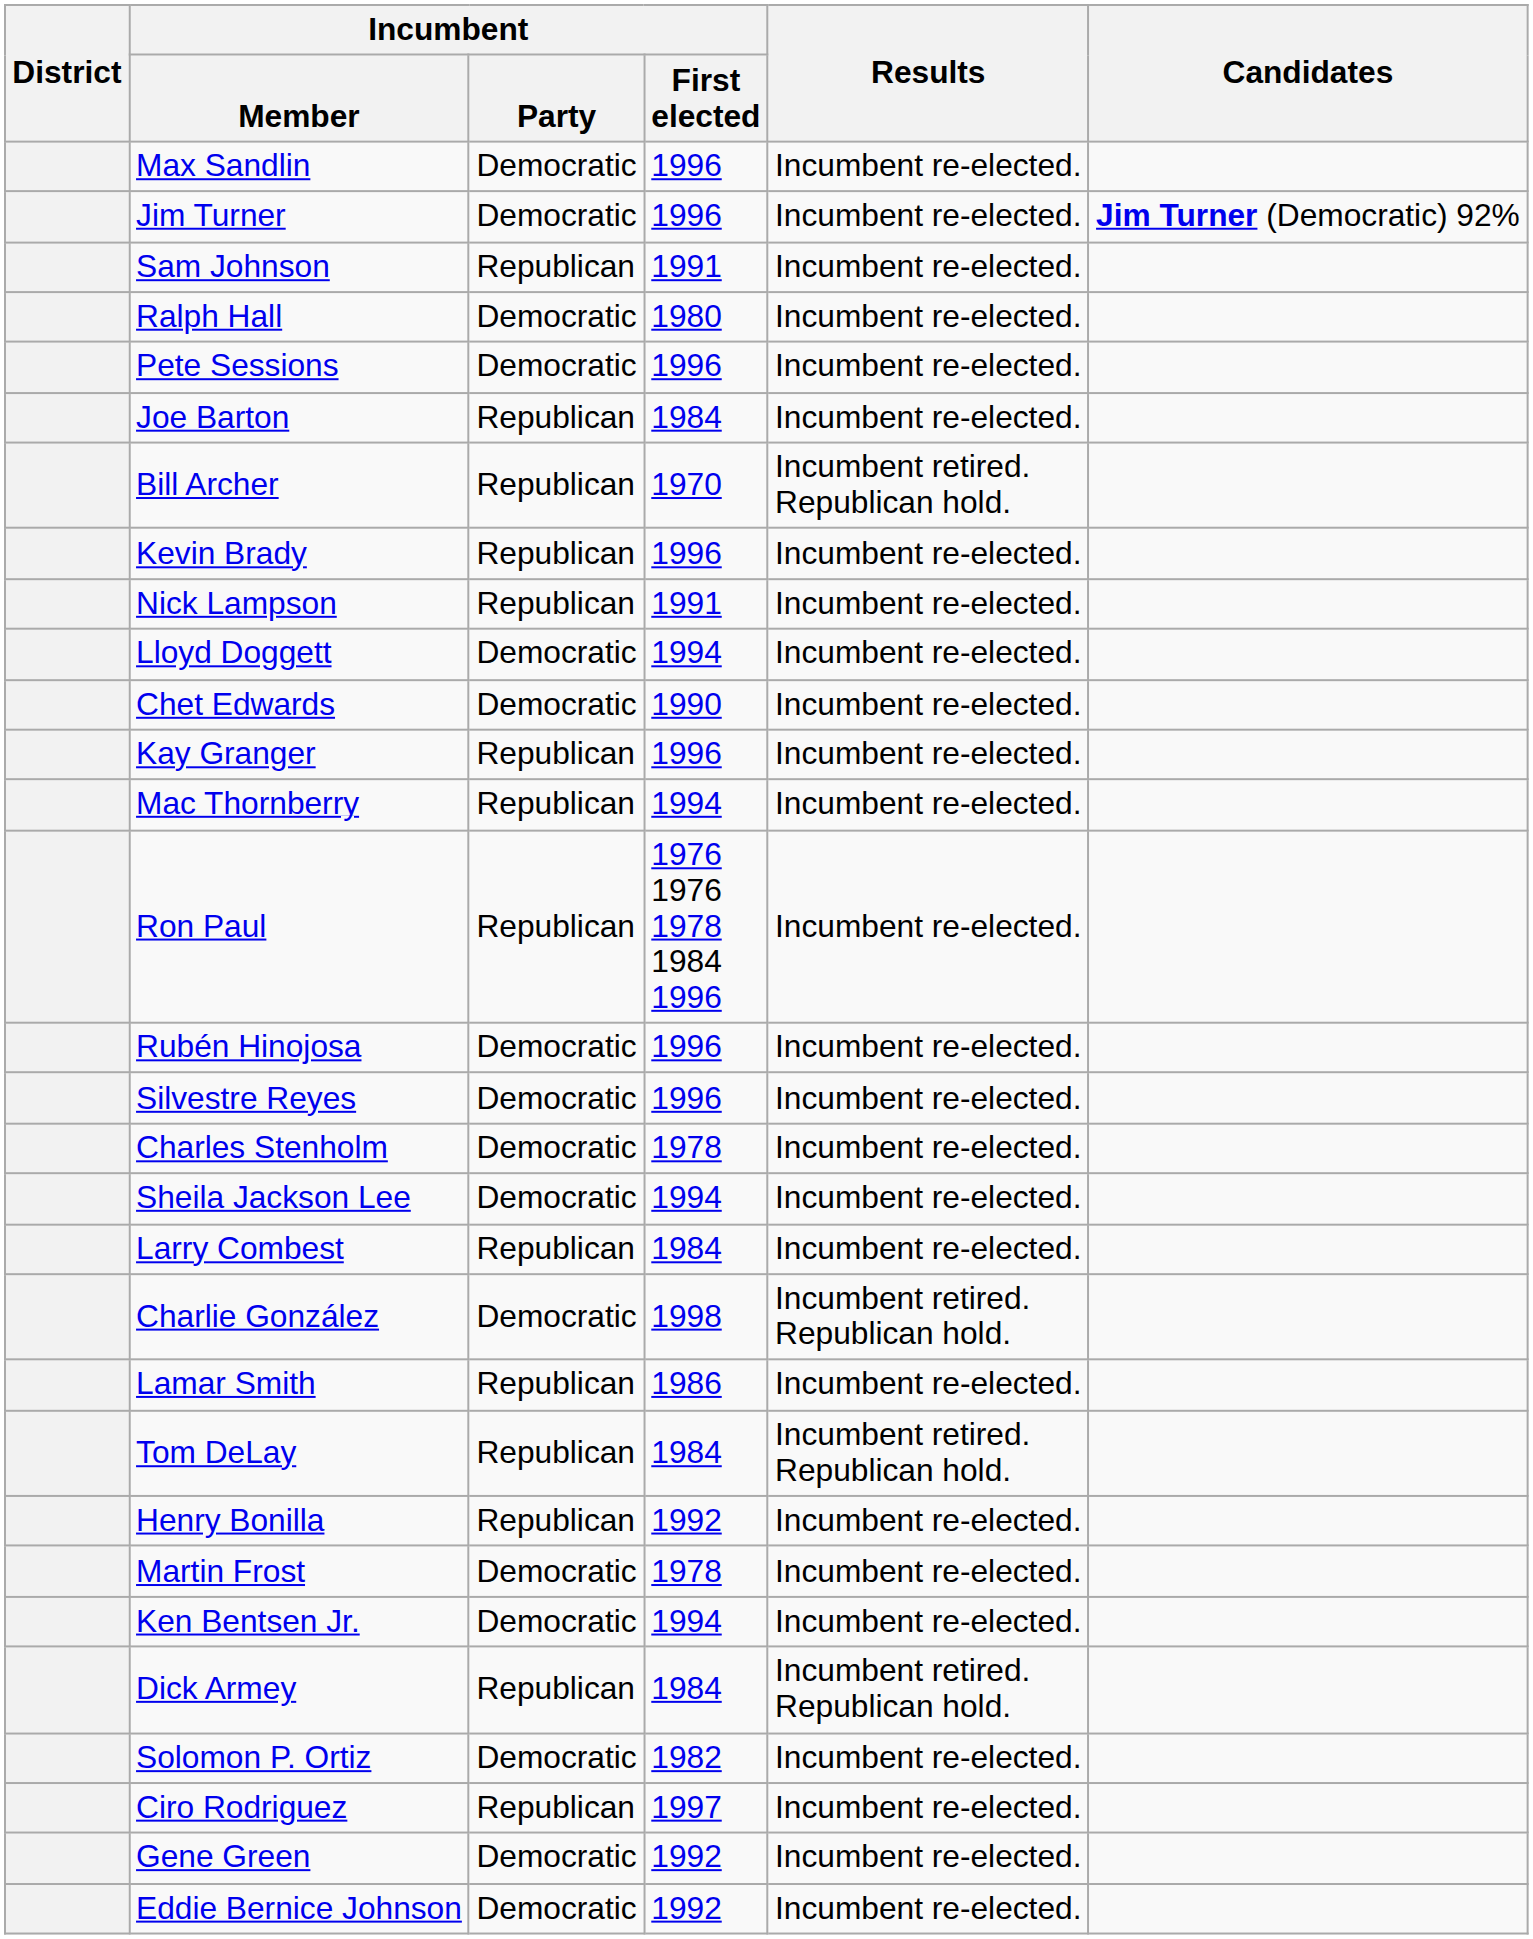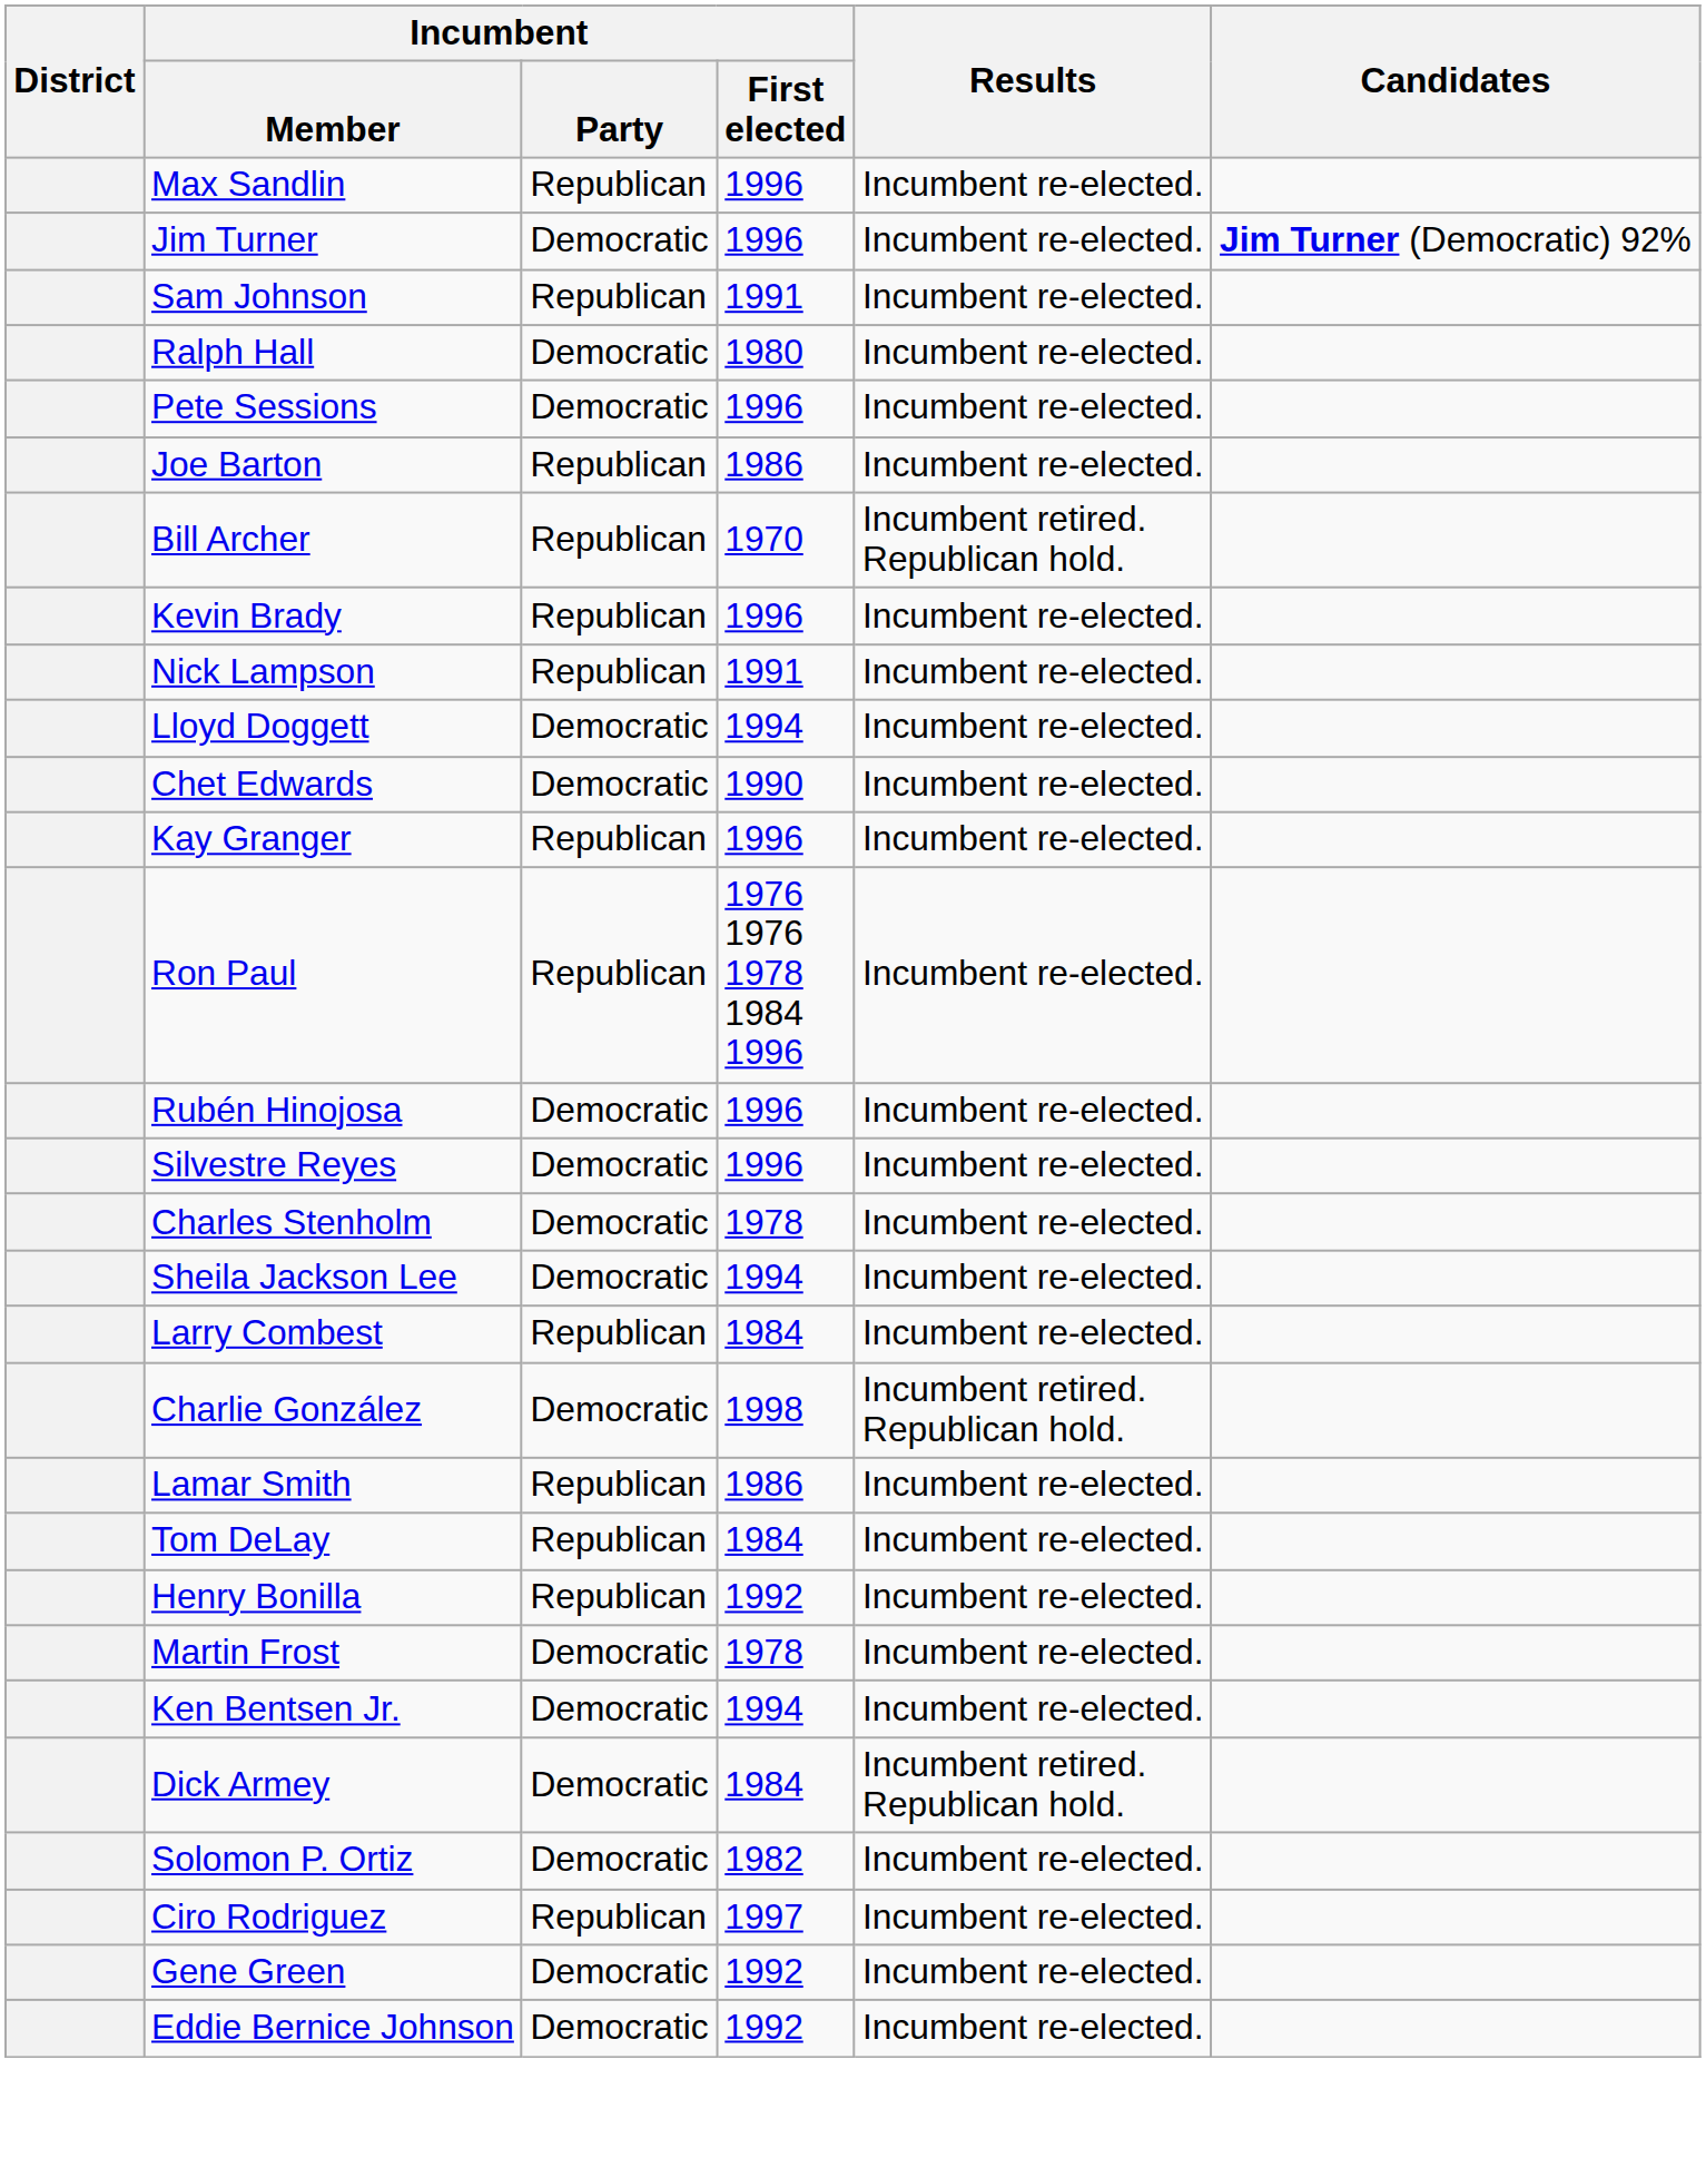Max Sandlin | Incumbent / Party: Democratic -> Republican
Joe Barton | Incumbent / First elected: 1984 -> 1986
- row: Mac Thornberry | Republican | 1994 | Incumbent re-elected.
Tom DeLay | Results: Incumbent retired. Republican hold. -> Incumbent re-elected.
Dick Armey | Incumbent / Party: Republican -> Democratic
